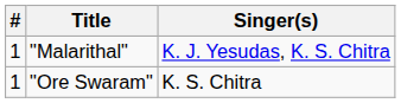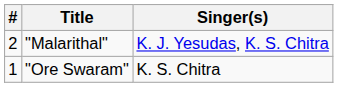"Malarithal" | #: 1 -> 2
